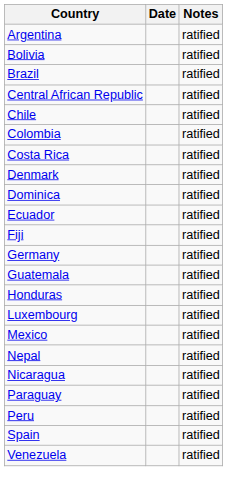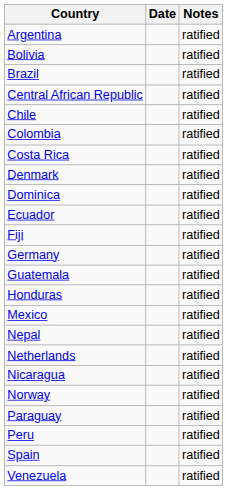- row: Luxembourg | ratified
+ row: Netherlands | ratified
+ row: Norway | ratified
